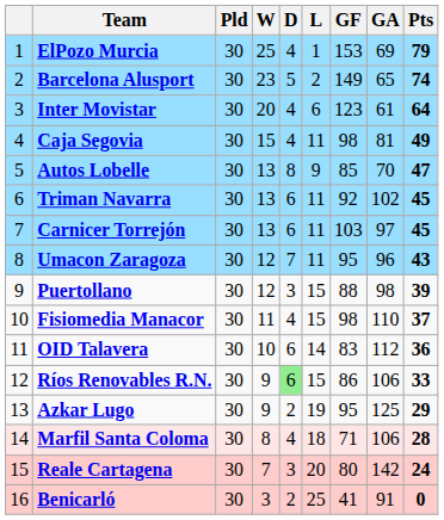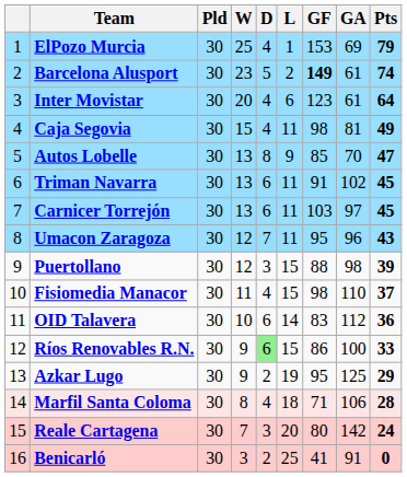Barcelona Alusport | GF: normal -> bold
Barcelona Alusport | GA: 65 -> 61
Triman Navarra | GF: 92 -> 91
Ríos Renovables R.N. | GA: 106 -> 100
